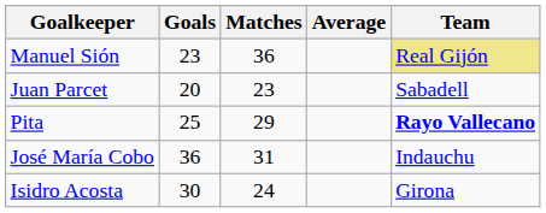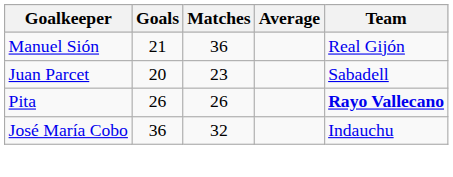Manuel Sión | Goals: 23 -> 21
Manuel Sión | Team: khaki background -> no background
Pita | Goals: 25 -> 26
Pita | Matches: 29 -> 26
José María Cobo | Matches: 31 -> 32
- row: Isidro Acosta | 30 | 24 | Girona
